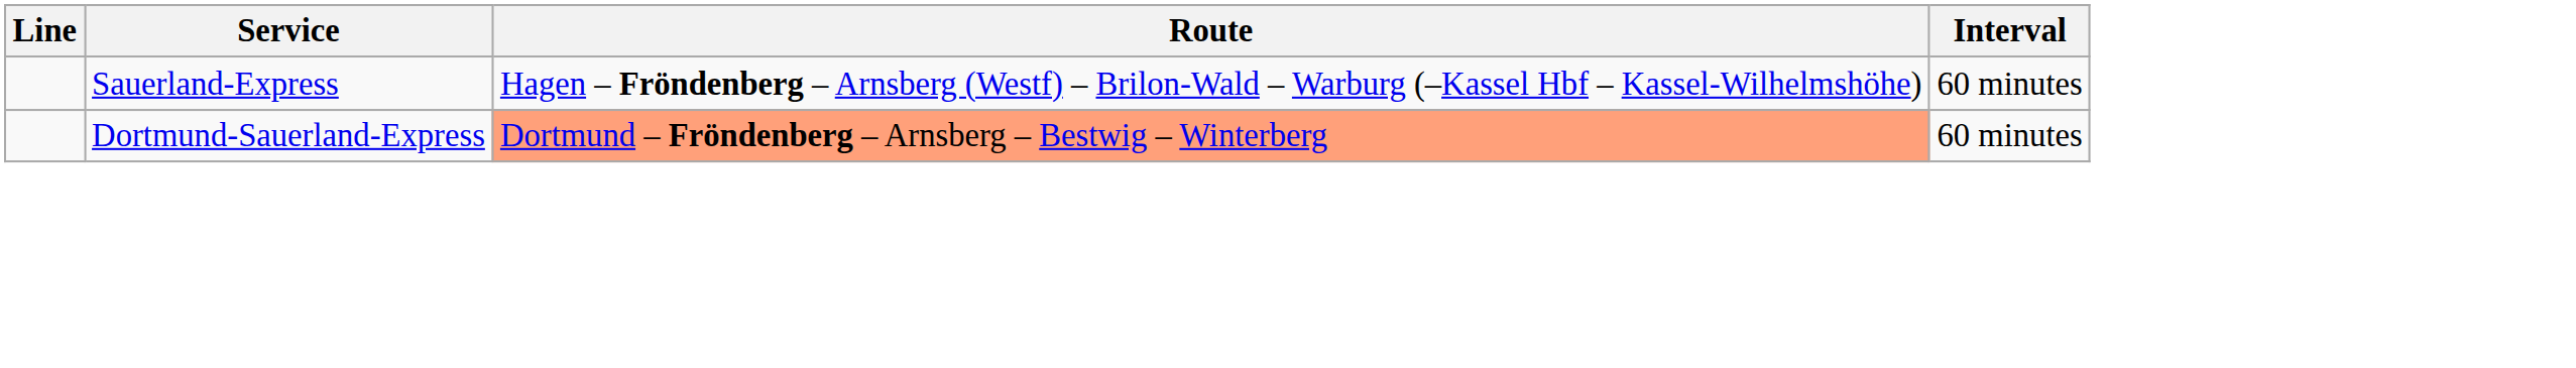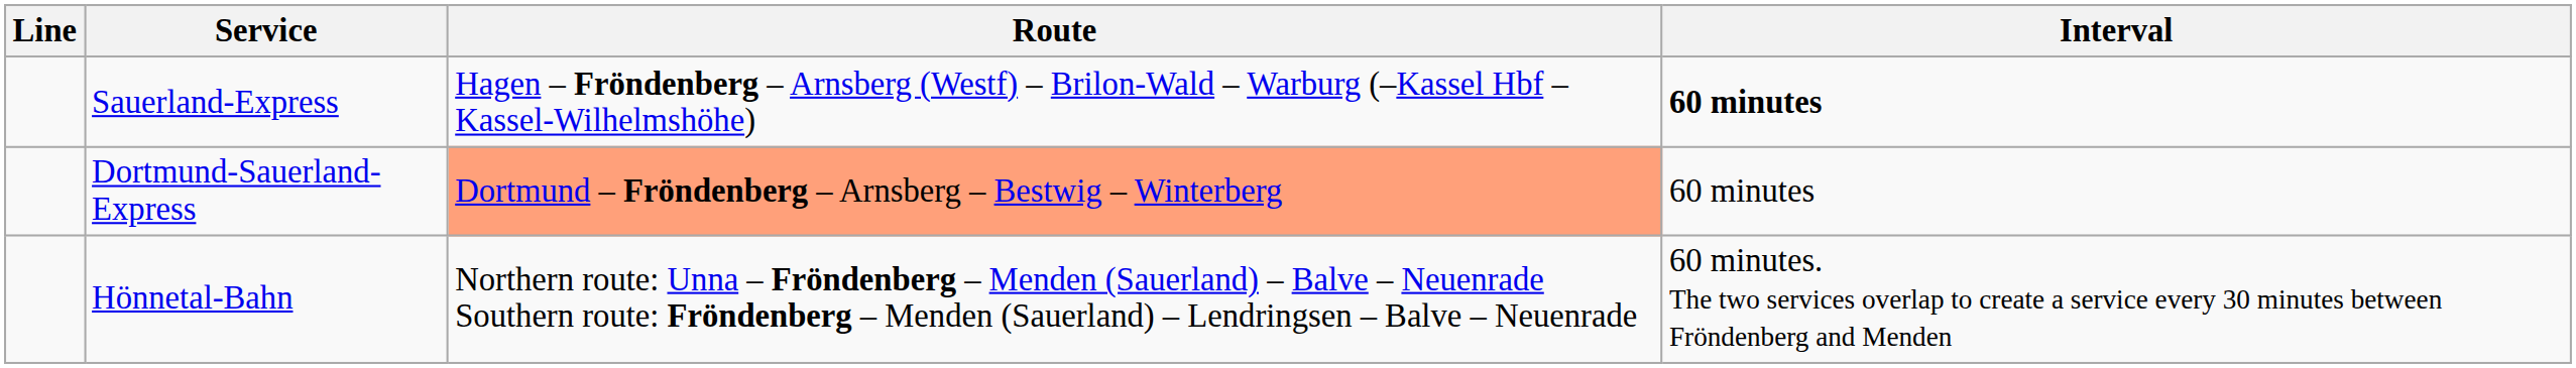Sauerland-Express | Interval: normal -> bold
+ row: Hönnetal-Bahn | Northern route: Unna – Fröndenberg – Menden (Sauerland) – Balve – Neuenrade Southern route: Fröndenberg – Menden (Sauerland) – Lendringsen – Balve – Neuenrade | 60 minutes. The two services overlap to create a service every 30 minutes between Fröndenberg and Menden
